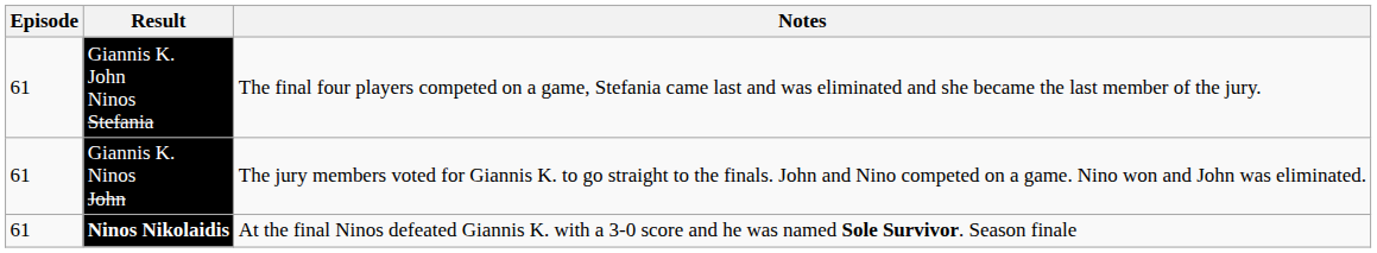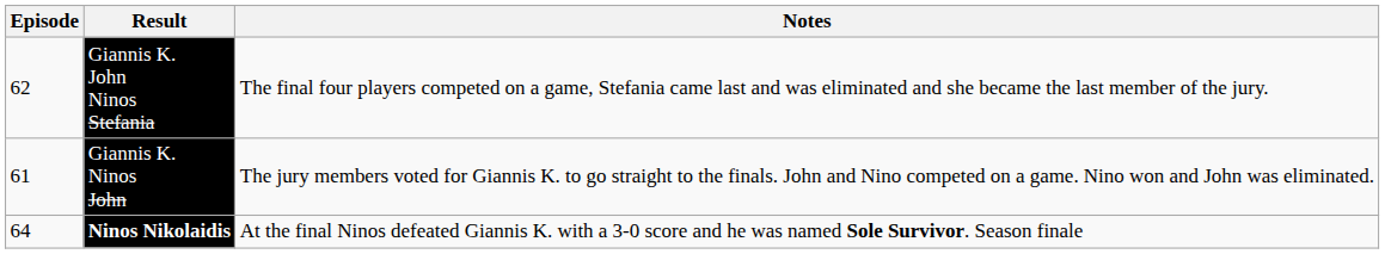Giannis K. John Ninos Stefania | Episode: 61 -> 62
Ninos Nikolaidis | Episode: 61 -> 64
